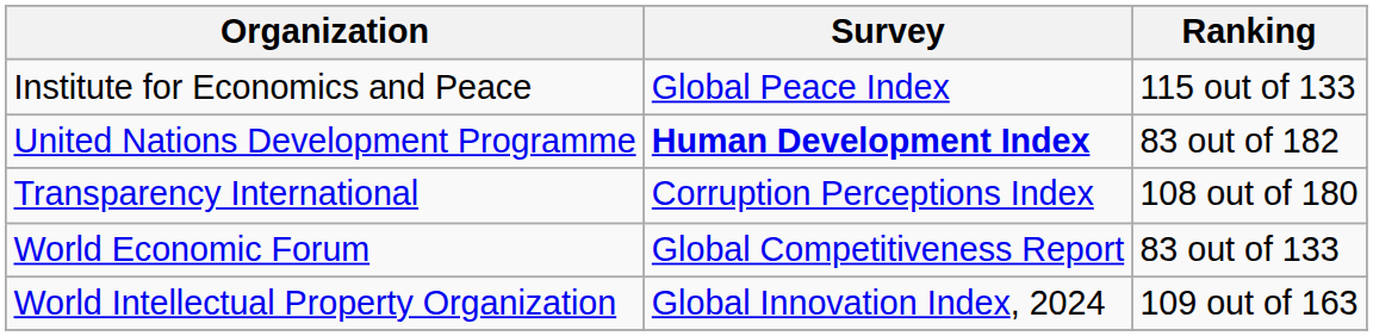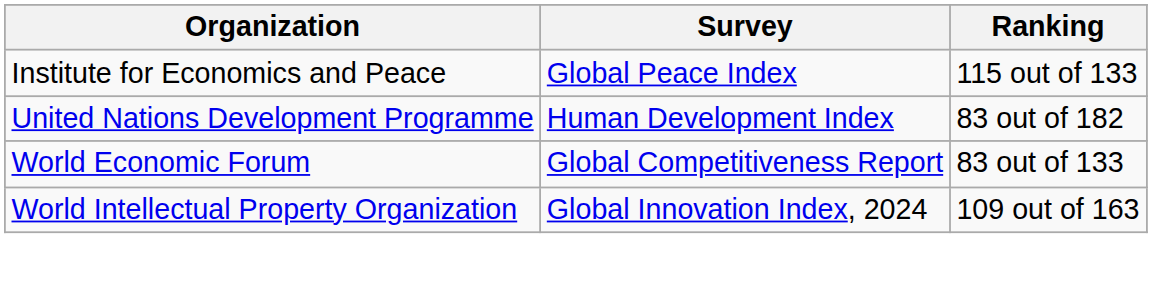United Nations Development Programme | Survey: bold -> normal
- row: Transparency International | Corruption Perceptions Index | 108 out of 180
